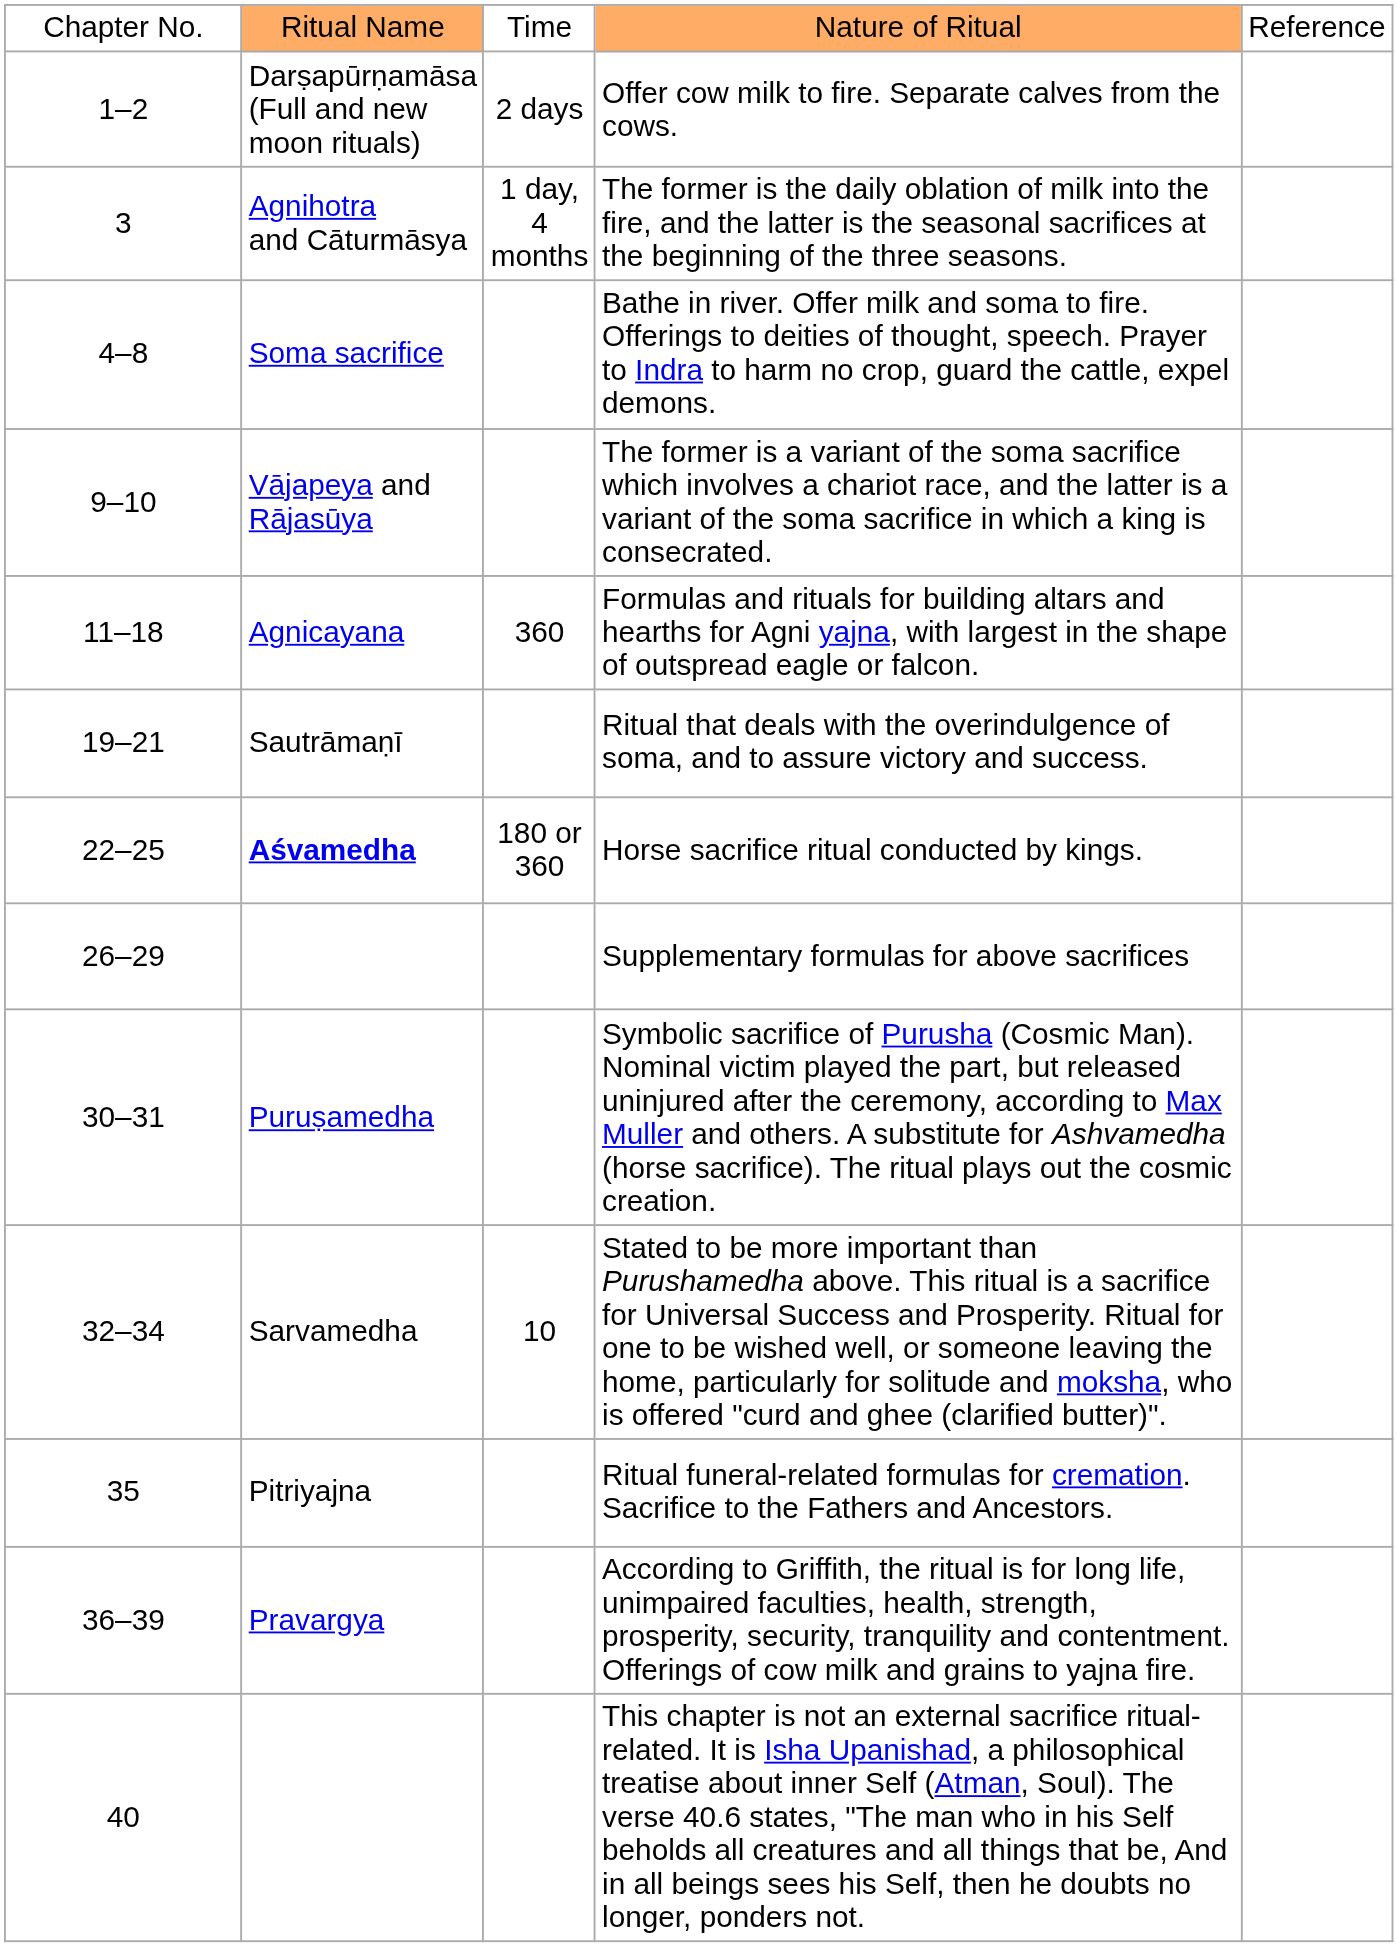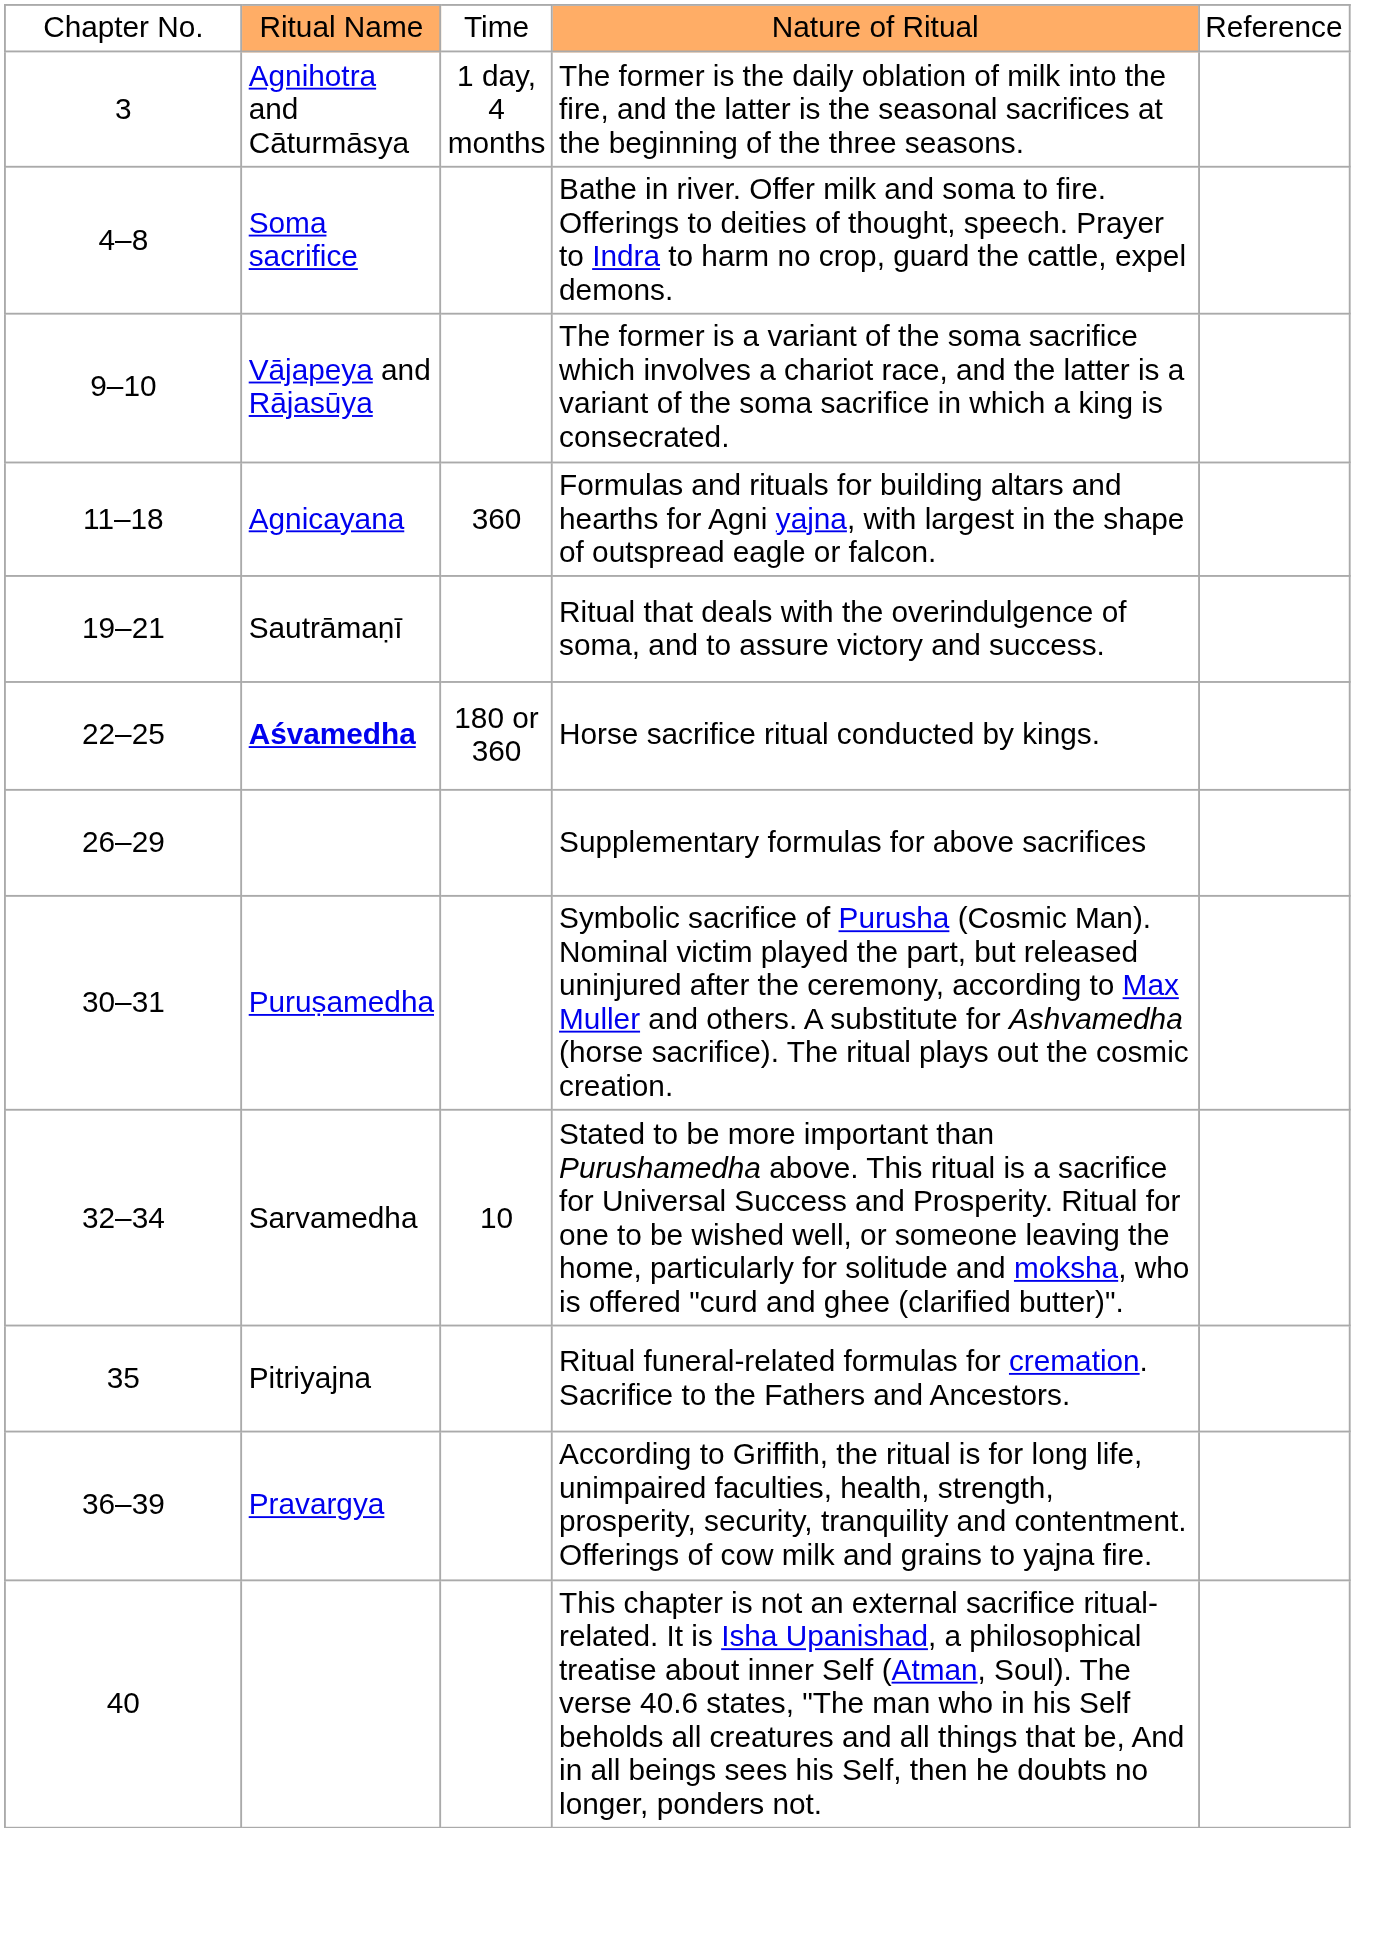- row: 1–2 | Darṣapūrṇamāsa (Full and new moon rituals) | 2 days | Offer cow milk to fire. Separate calves from the cows.
